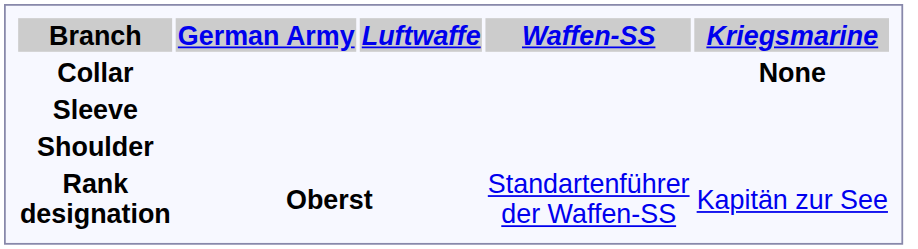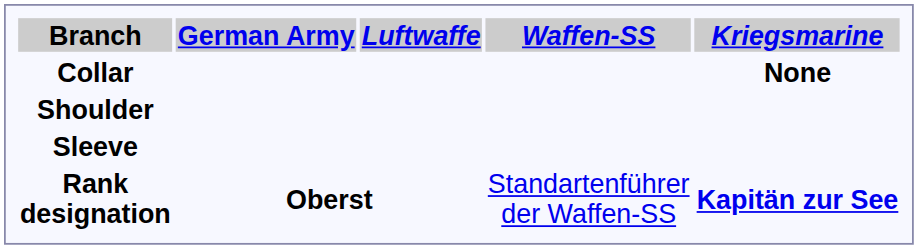rows swapped: Shoulder <-> Sleeve
Rank designation | Kriegsmarine: normal -> bold
